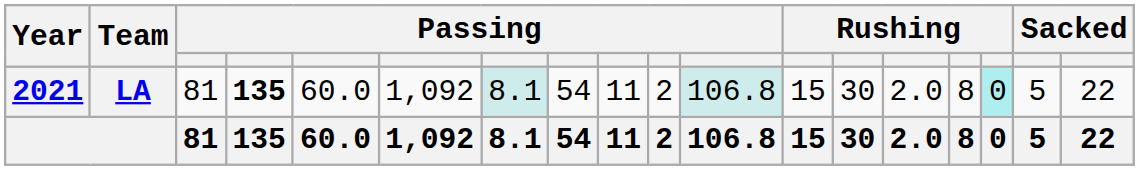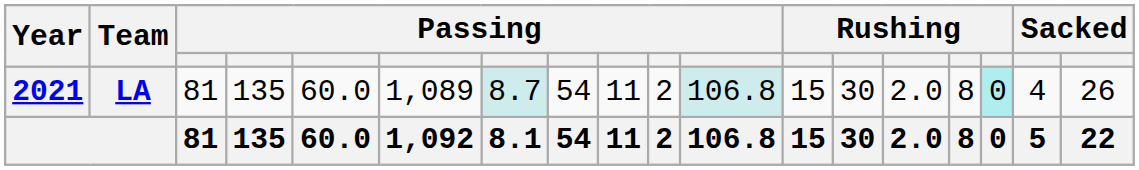LA | column 4: bold -> normal
LA | column 6: 1,092 -> 1,089
LA | column 7: 8.1 -> 8.7
LA | column 17: 5 -> 4
LA | column 18: 22 -> 26
